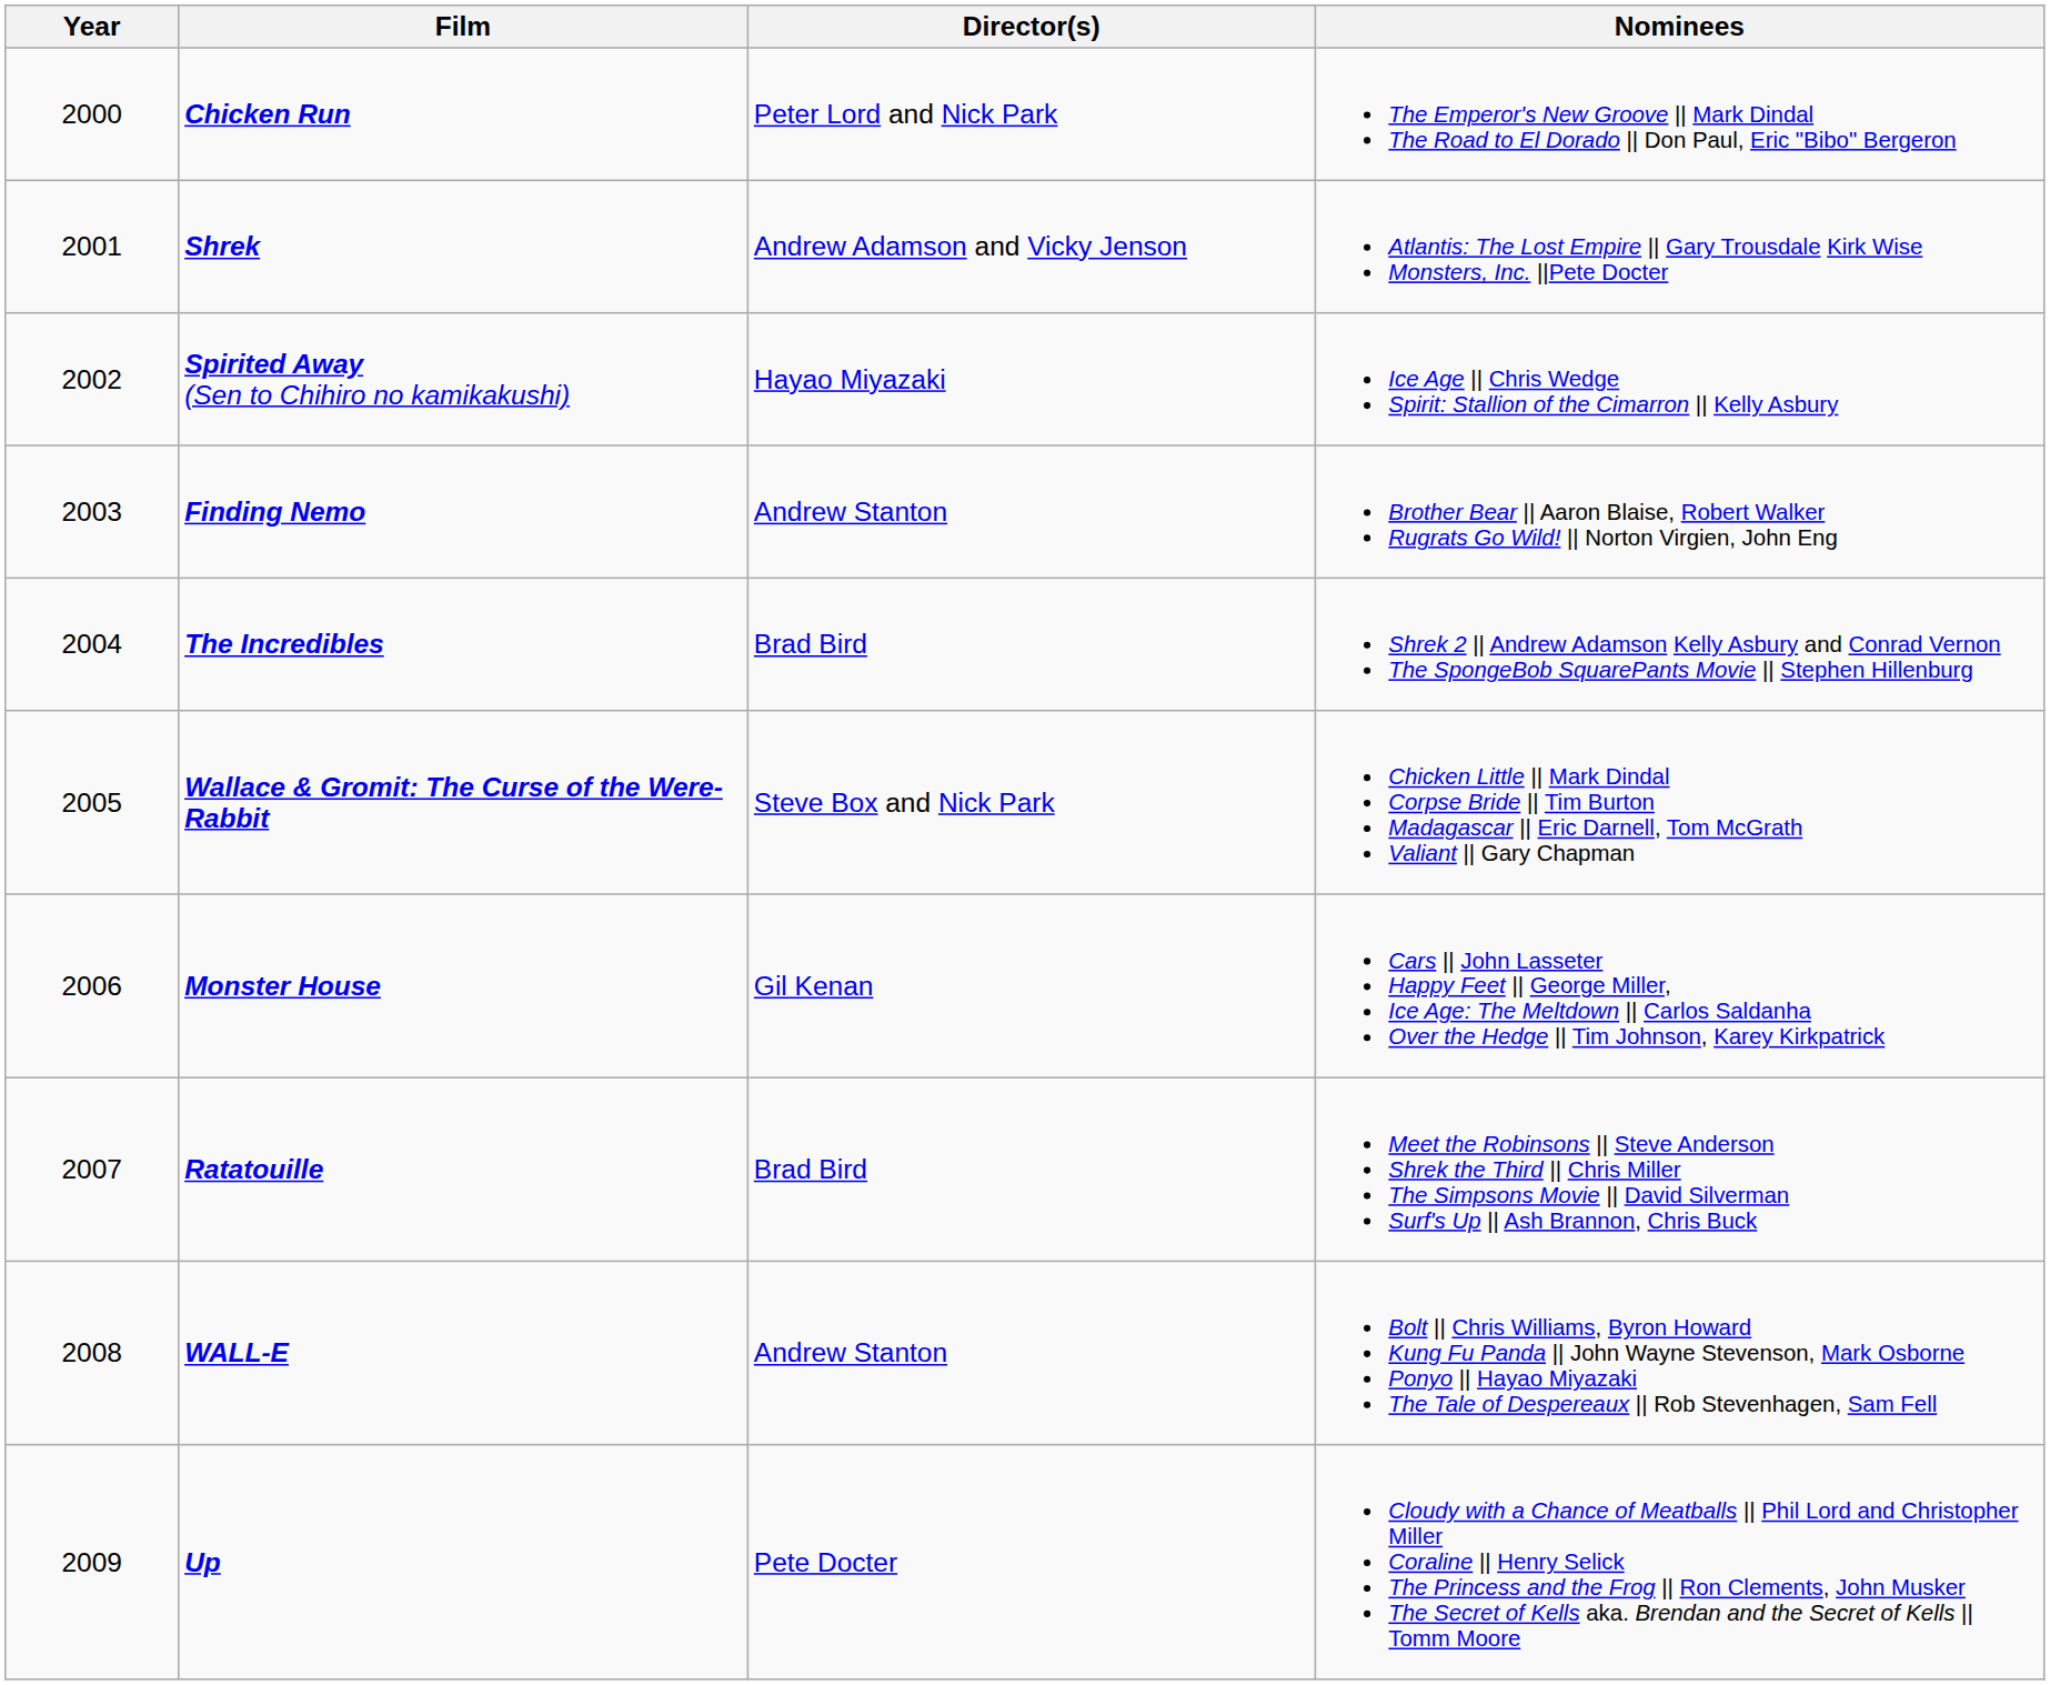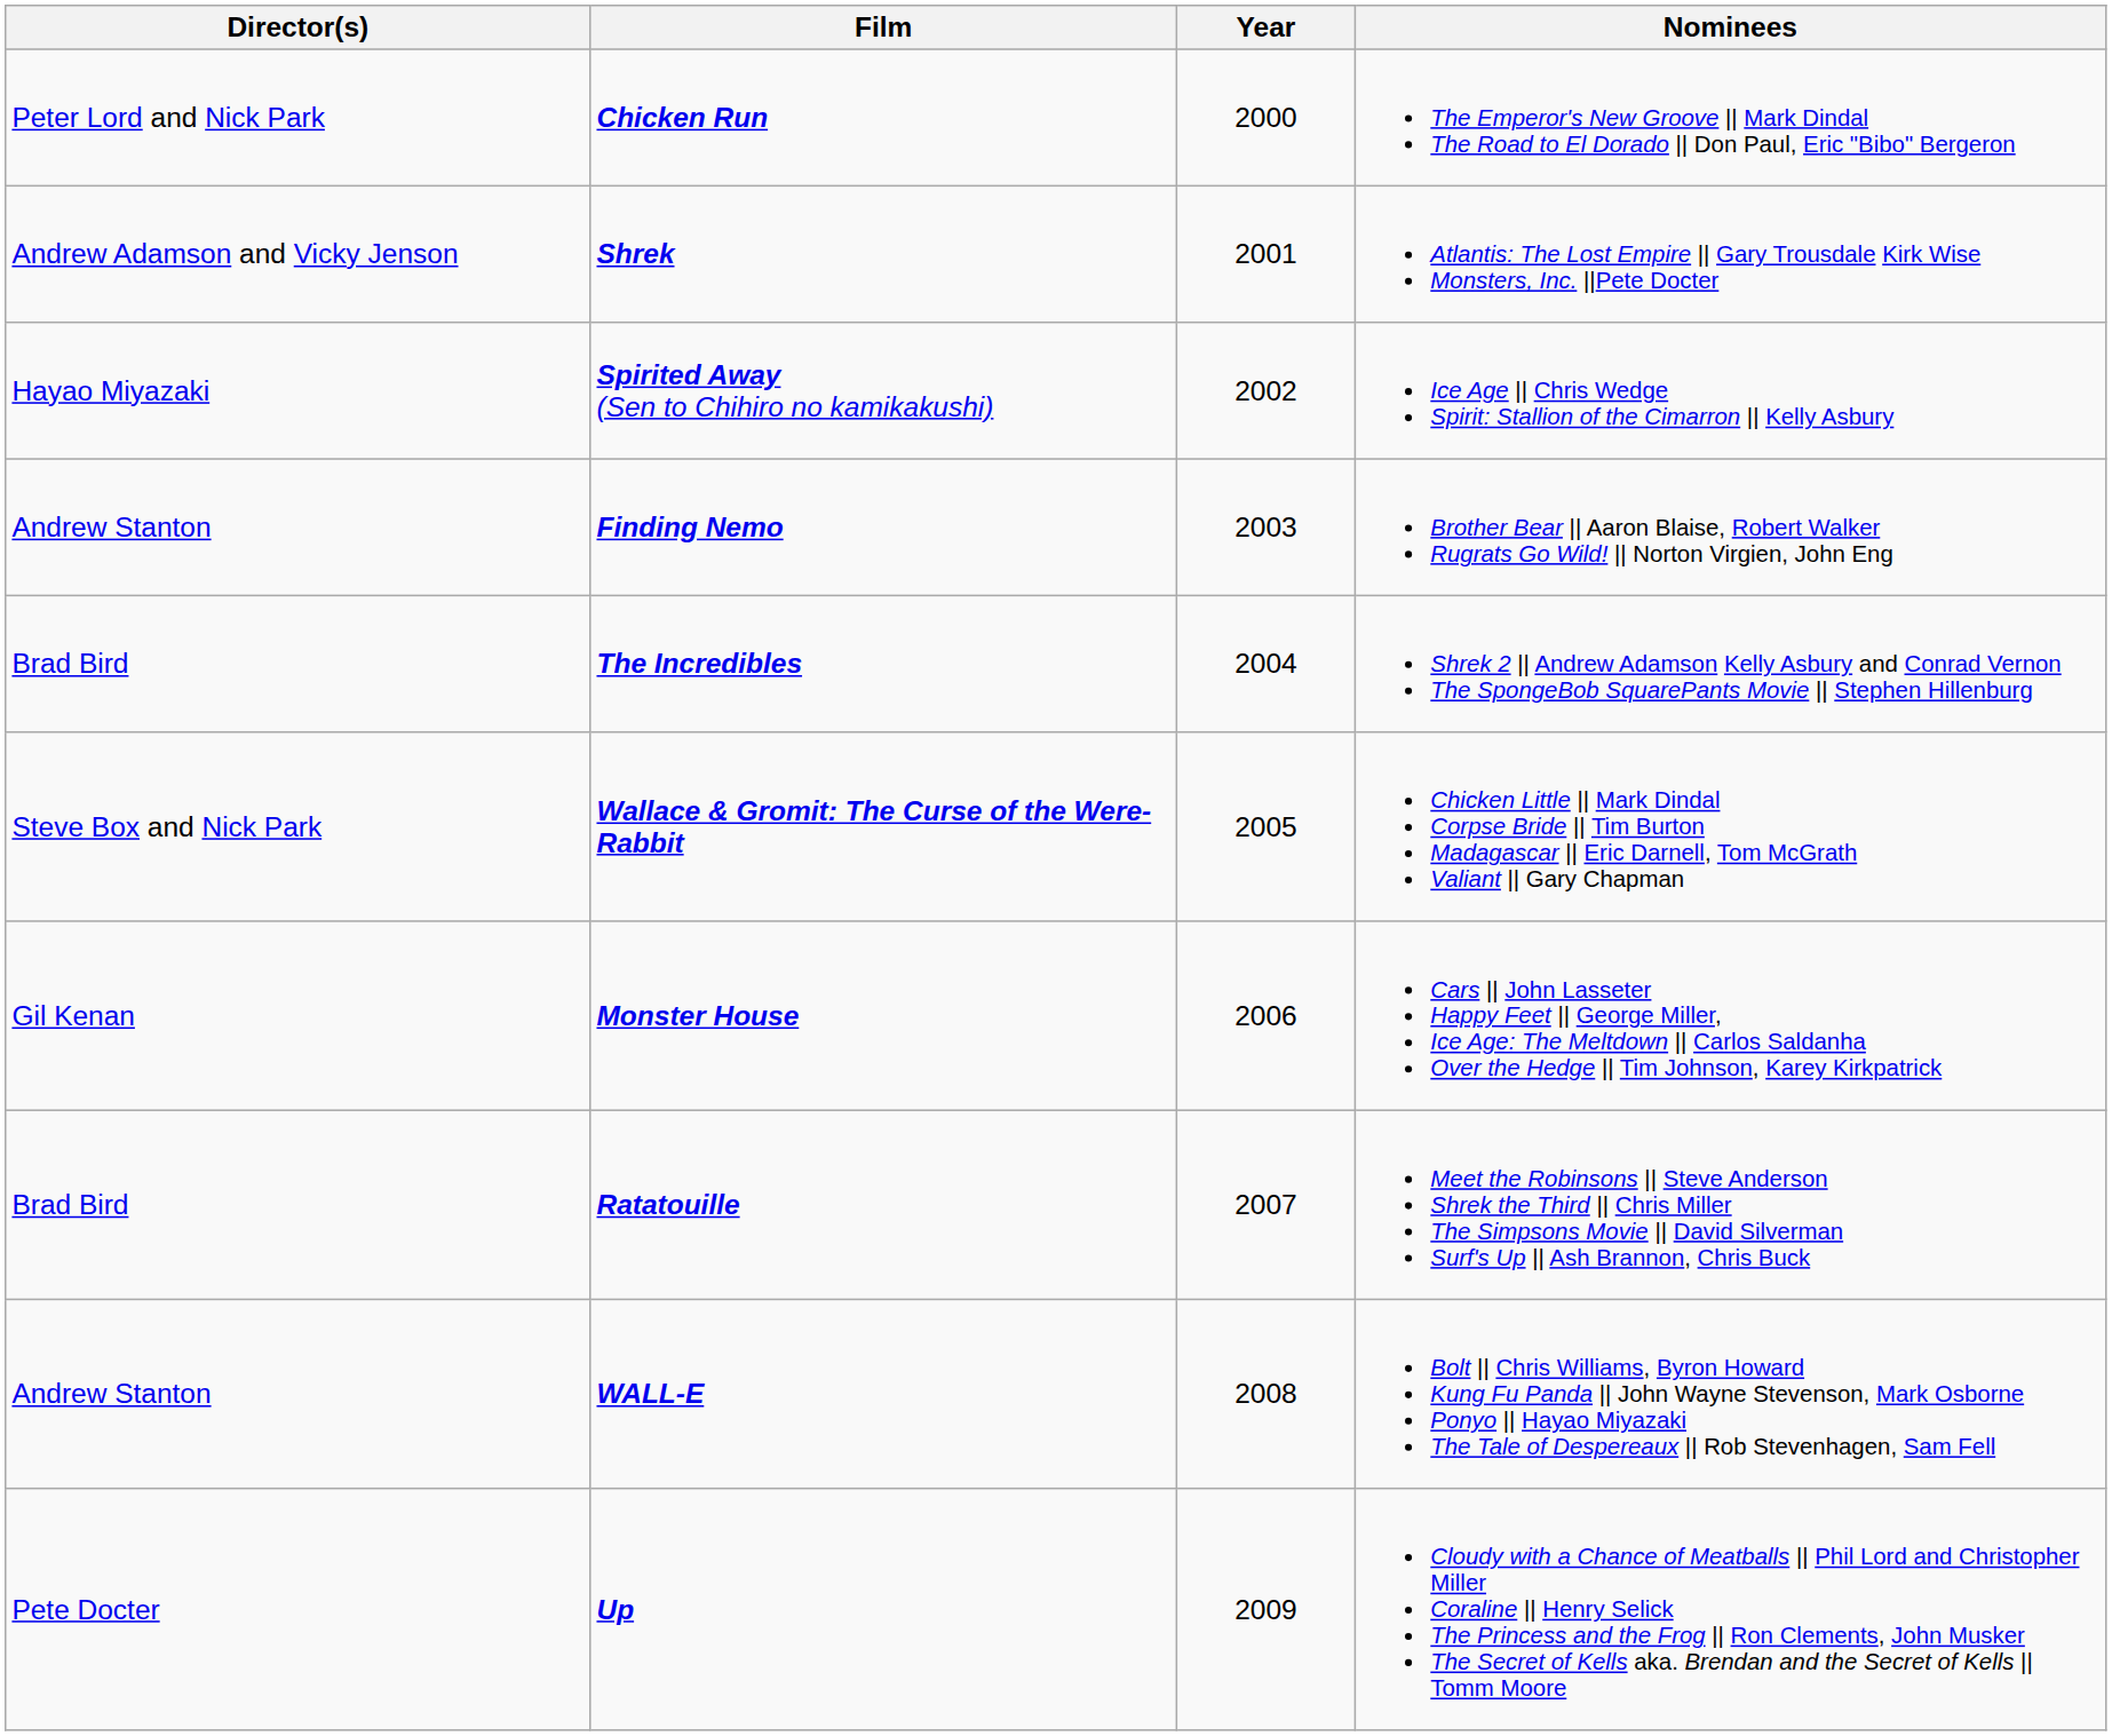columns swapped: Year <-> Director(s)
